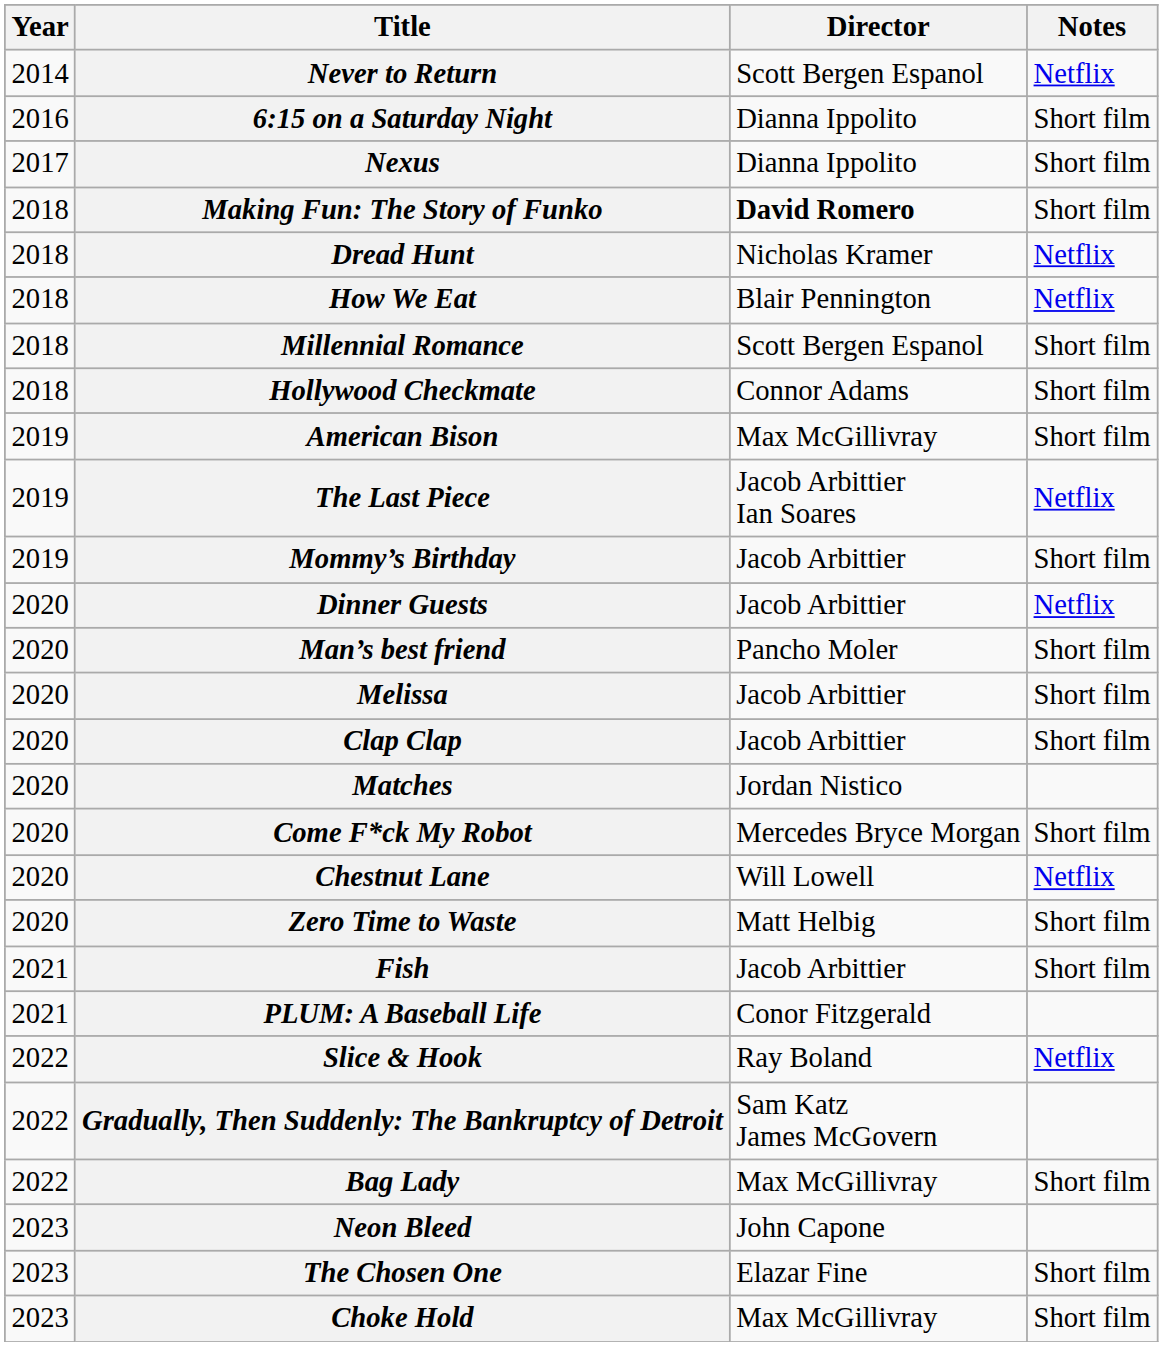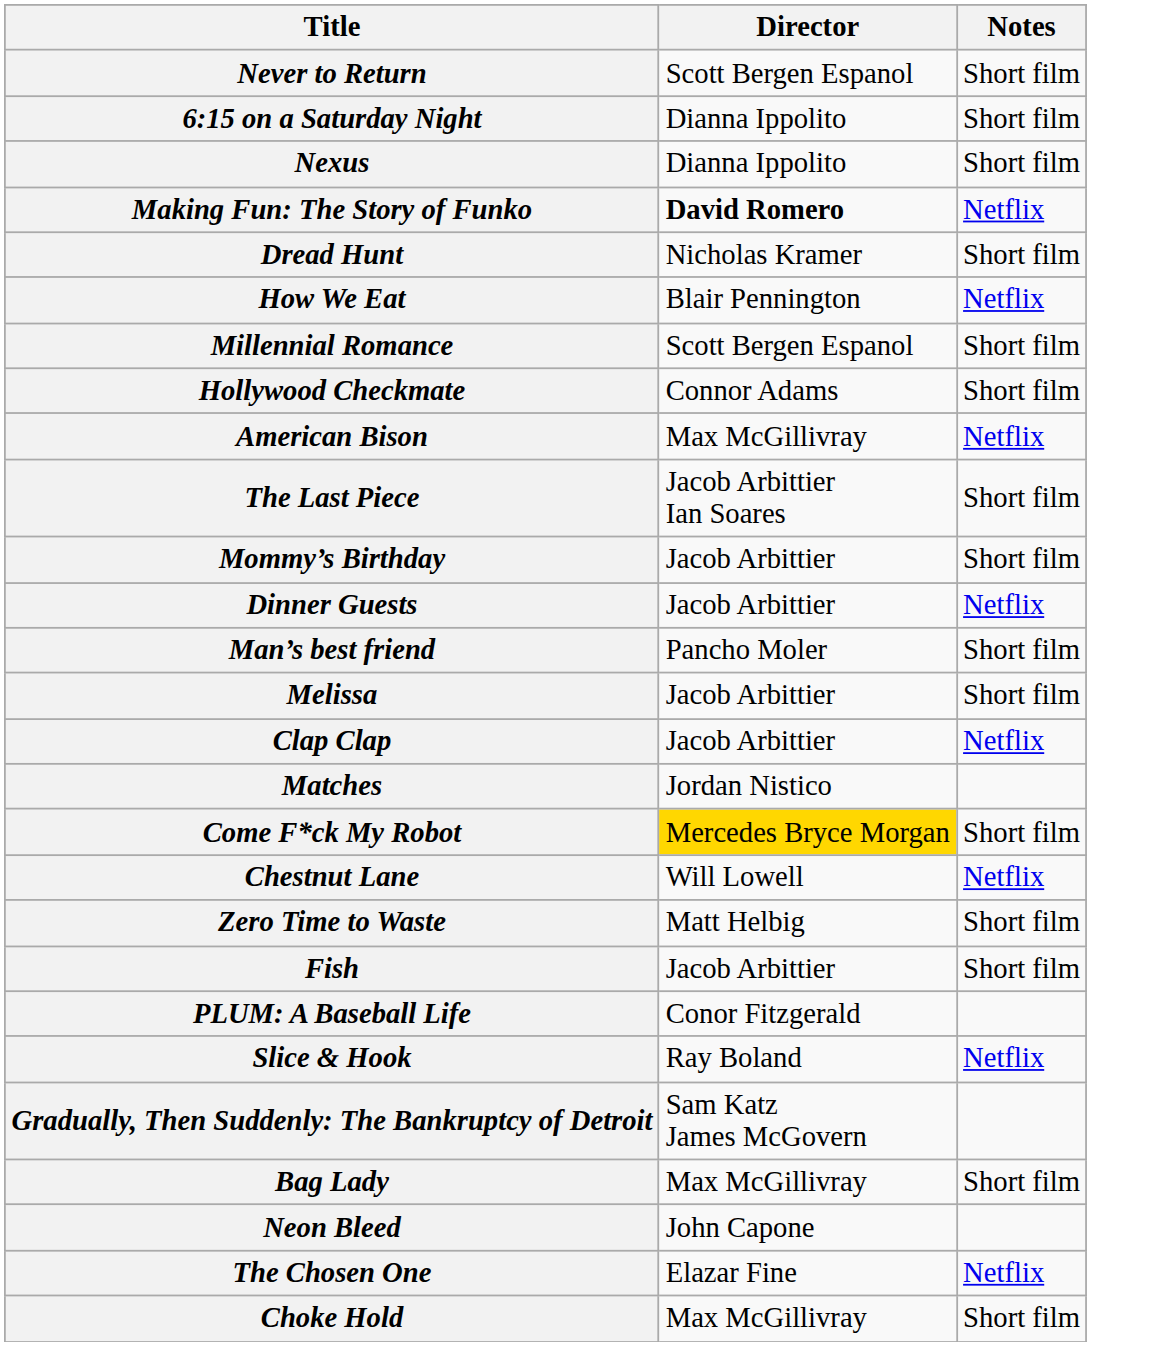- column: Year | 2014 | 2016 | 2017 | 2018 | 2018 | 2018 | 2018 | 2018 | 2019 | 2019 | 2019 | 2020 | 2020 | 2020 | 2020 | 2020 | 2020 | 2020 | 2020 | 2021 | 2021 | 2022 | 2022 | 2022 | 2023 | 2023 | 2023
Never to Return | Notes: Netflix -> Short film
Making Fun: The Story of Funko | Notes: Short film -> Netflix
Dread Hunt | Notes: Netflix -> Short film
American Bison | Notes: Short film -> Netflix
The Last Piece | Notes: Netflix -> Short film
Clap Clap | Notes: Short film -> Netflix
Come F*ck My Robot | Director: no background -> gold background
The Chosen One | Notes: Short film -> Netflix
